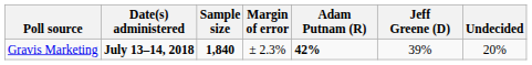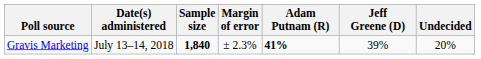Gravis Marketing | Date(s) administered: bold -> normal
Gravis Marketing | Adam Putnam (R): 42% -> 41%
